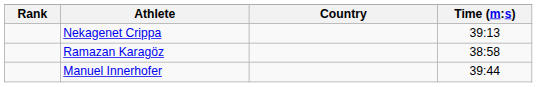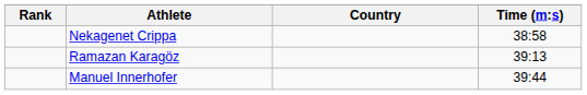Nekagenet Crippa | Time (m:s): 39:13 -> 38:58
Ramazan Karagöz | Time (m:s): 38:58 -> 39:13
